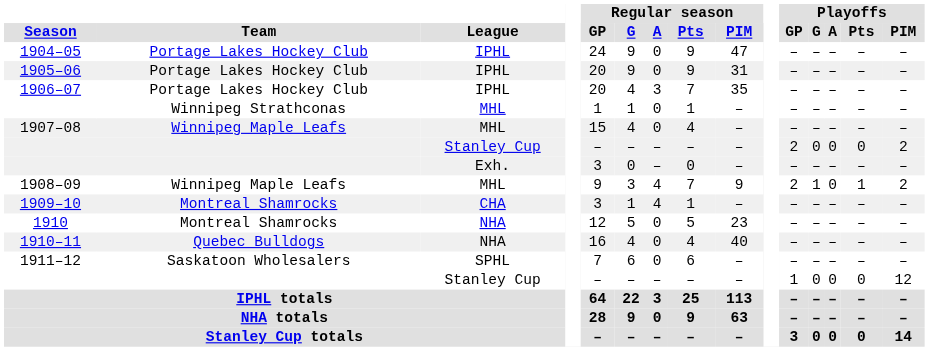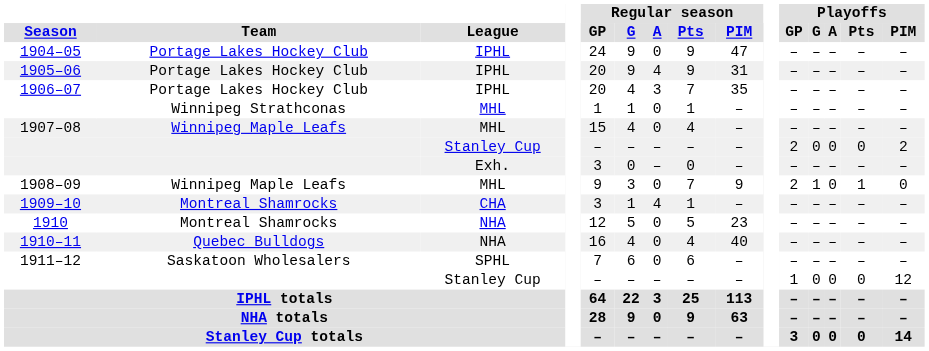1905–06 | Regular season / A: 0 -> 4
1908–09 | Regular season / A: 4 -> 0
1908–09 | Playoffs / PIM: 2 -> 0
